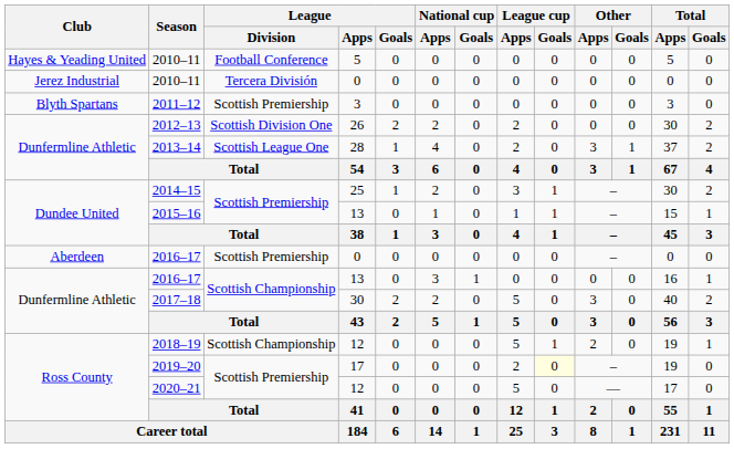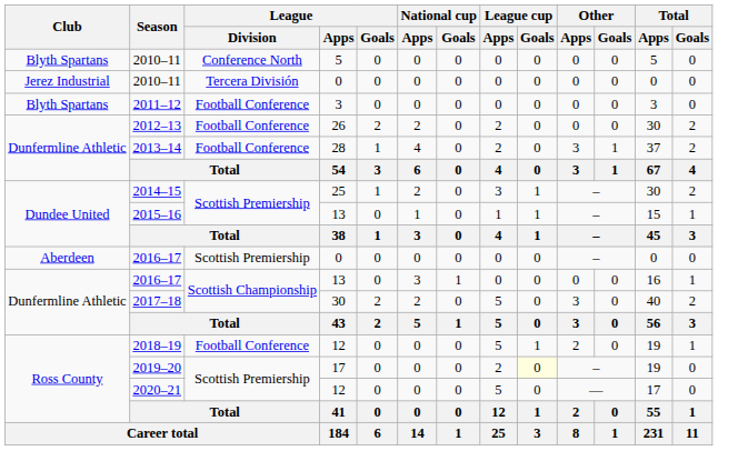2010–11 / 5 | Club: Hayes & Yeading United -> Blyth Spartans
2010–11 / 5 | League / Division: Football Conference -> Conference North
2011–12 | League / Division: Scottish Premiership -> Football Conference
2012–13 | League / Division: Scottish Division One -> Football Conference
2013–14 | League / Division: Scottish League One -> Football Conference
2018–19 | League / Division: Scottish Championship -> Football Conference
